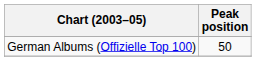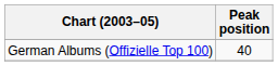German Albums (Offizielle Top 100) | Peak position: 50 -> 40
